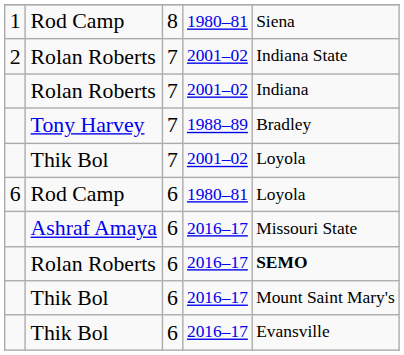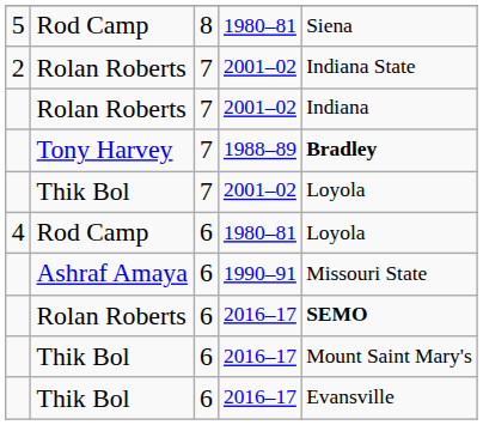Rod Camp / 8 | column 1: 1 -> 5
Tony Harvey | column 5: normal -> bold
Rod Camp / 6 | column 1: 6 -> 4
Ashraf Amaya | column 4: 2016–17 -> 1990–91
